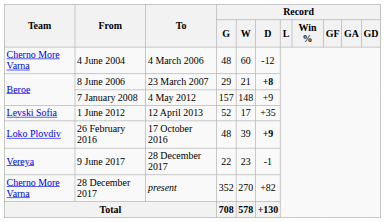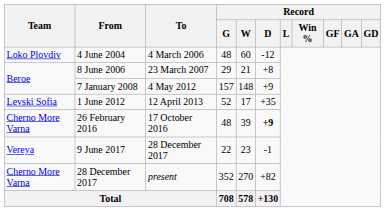4 June 2004 | Team: Cherno More Varna -> Loko Plovdiv
8 June 2006 | Record / D: bold -> normal
26 February 2016 | Team: Loko Plovdiv -> Cherno More Varna
